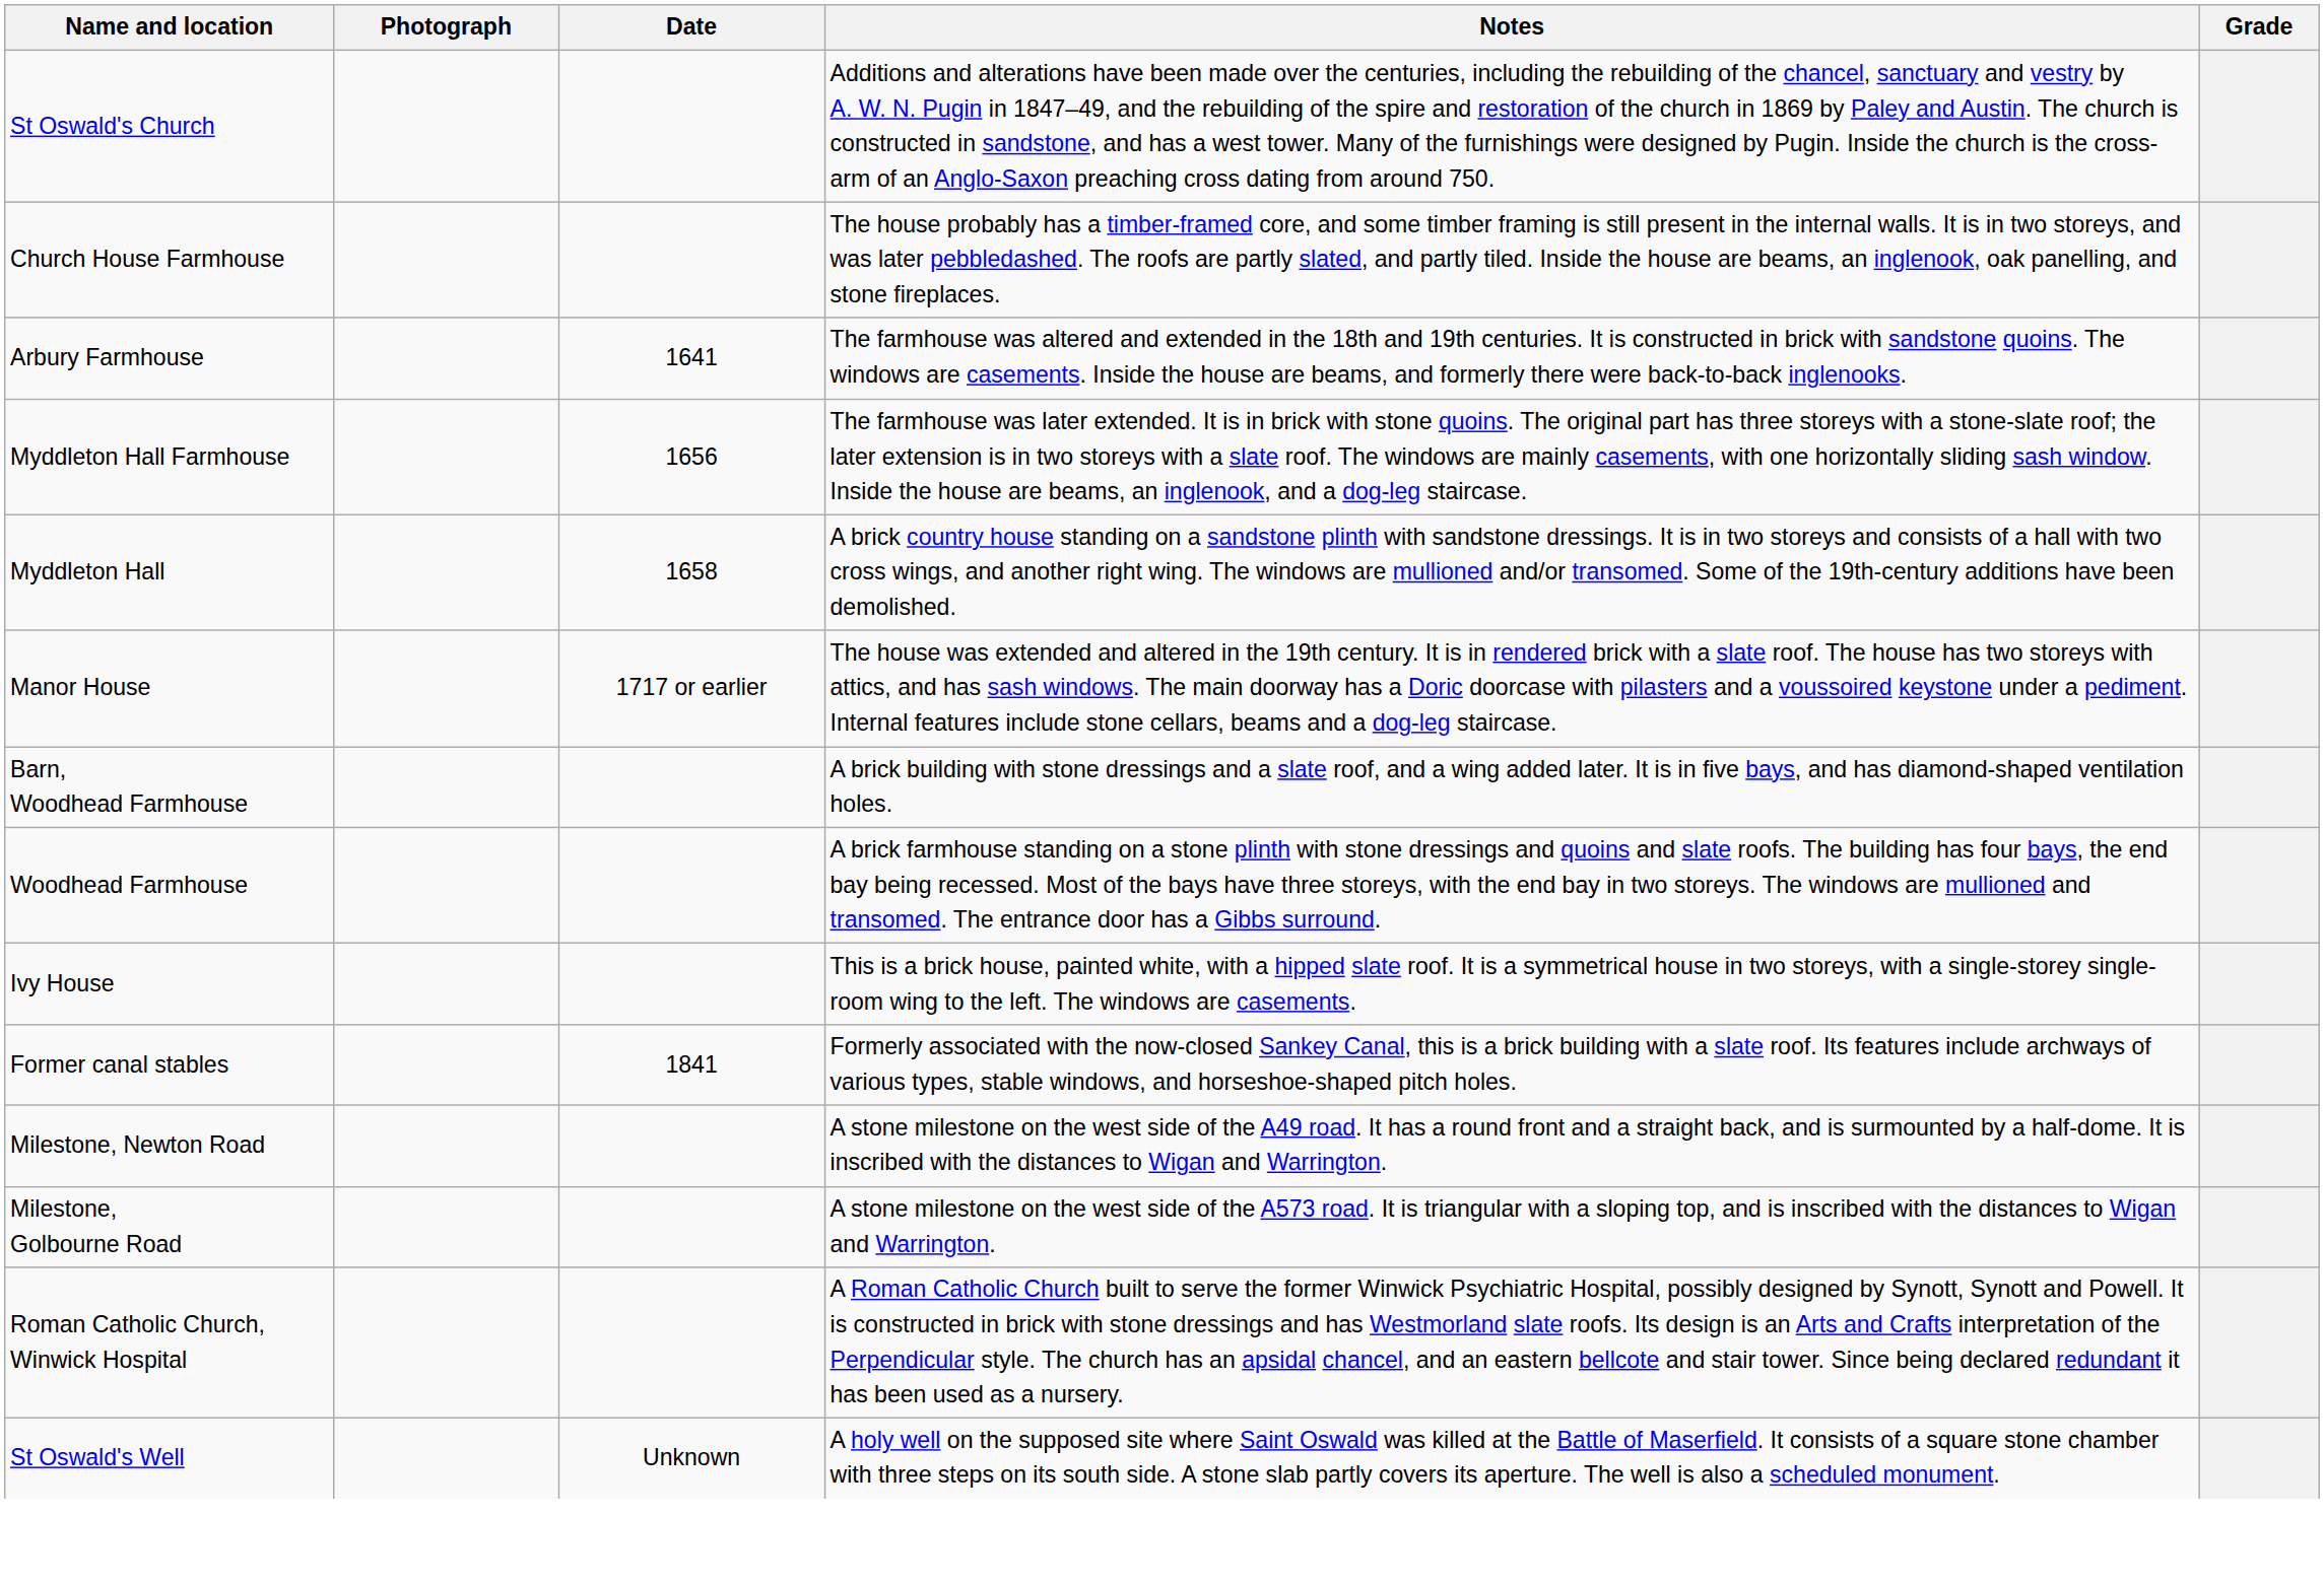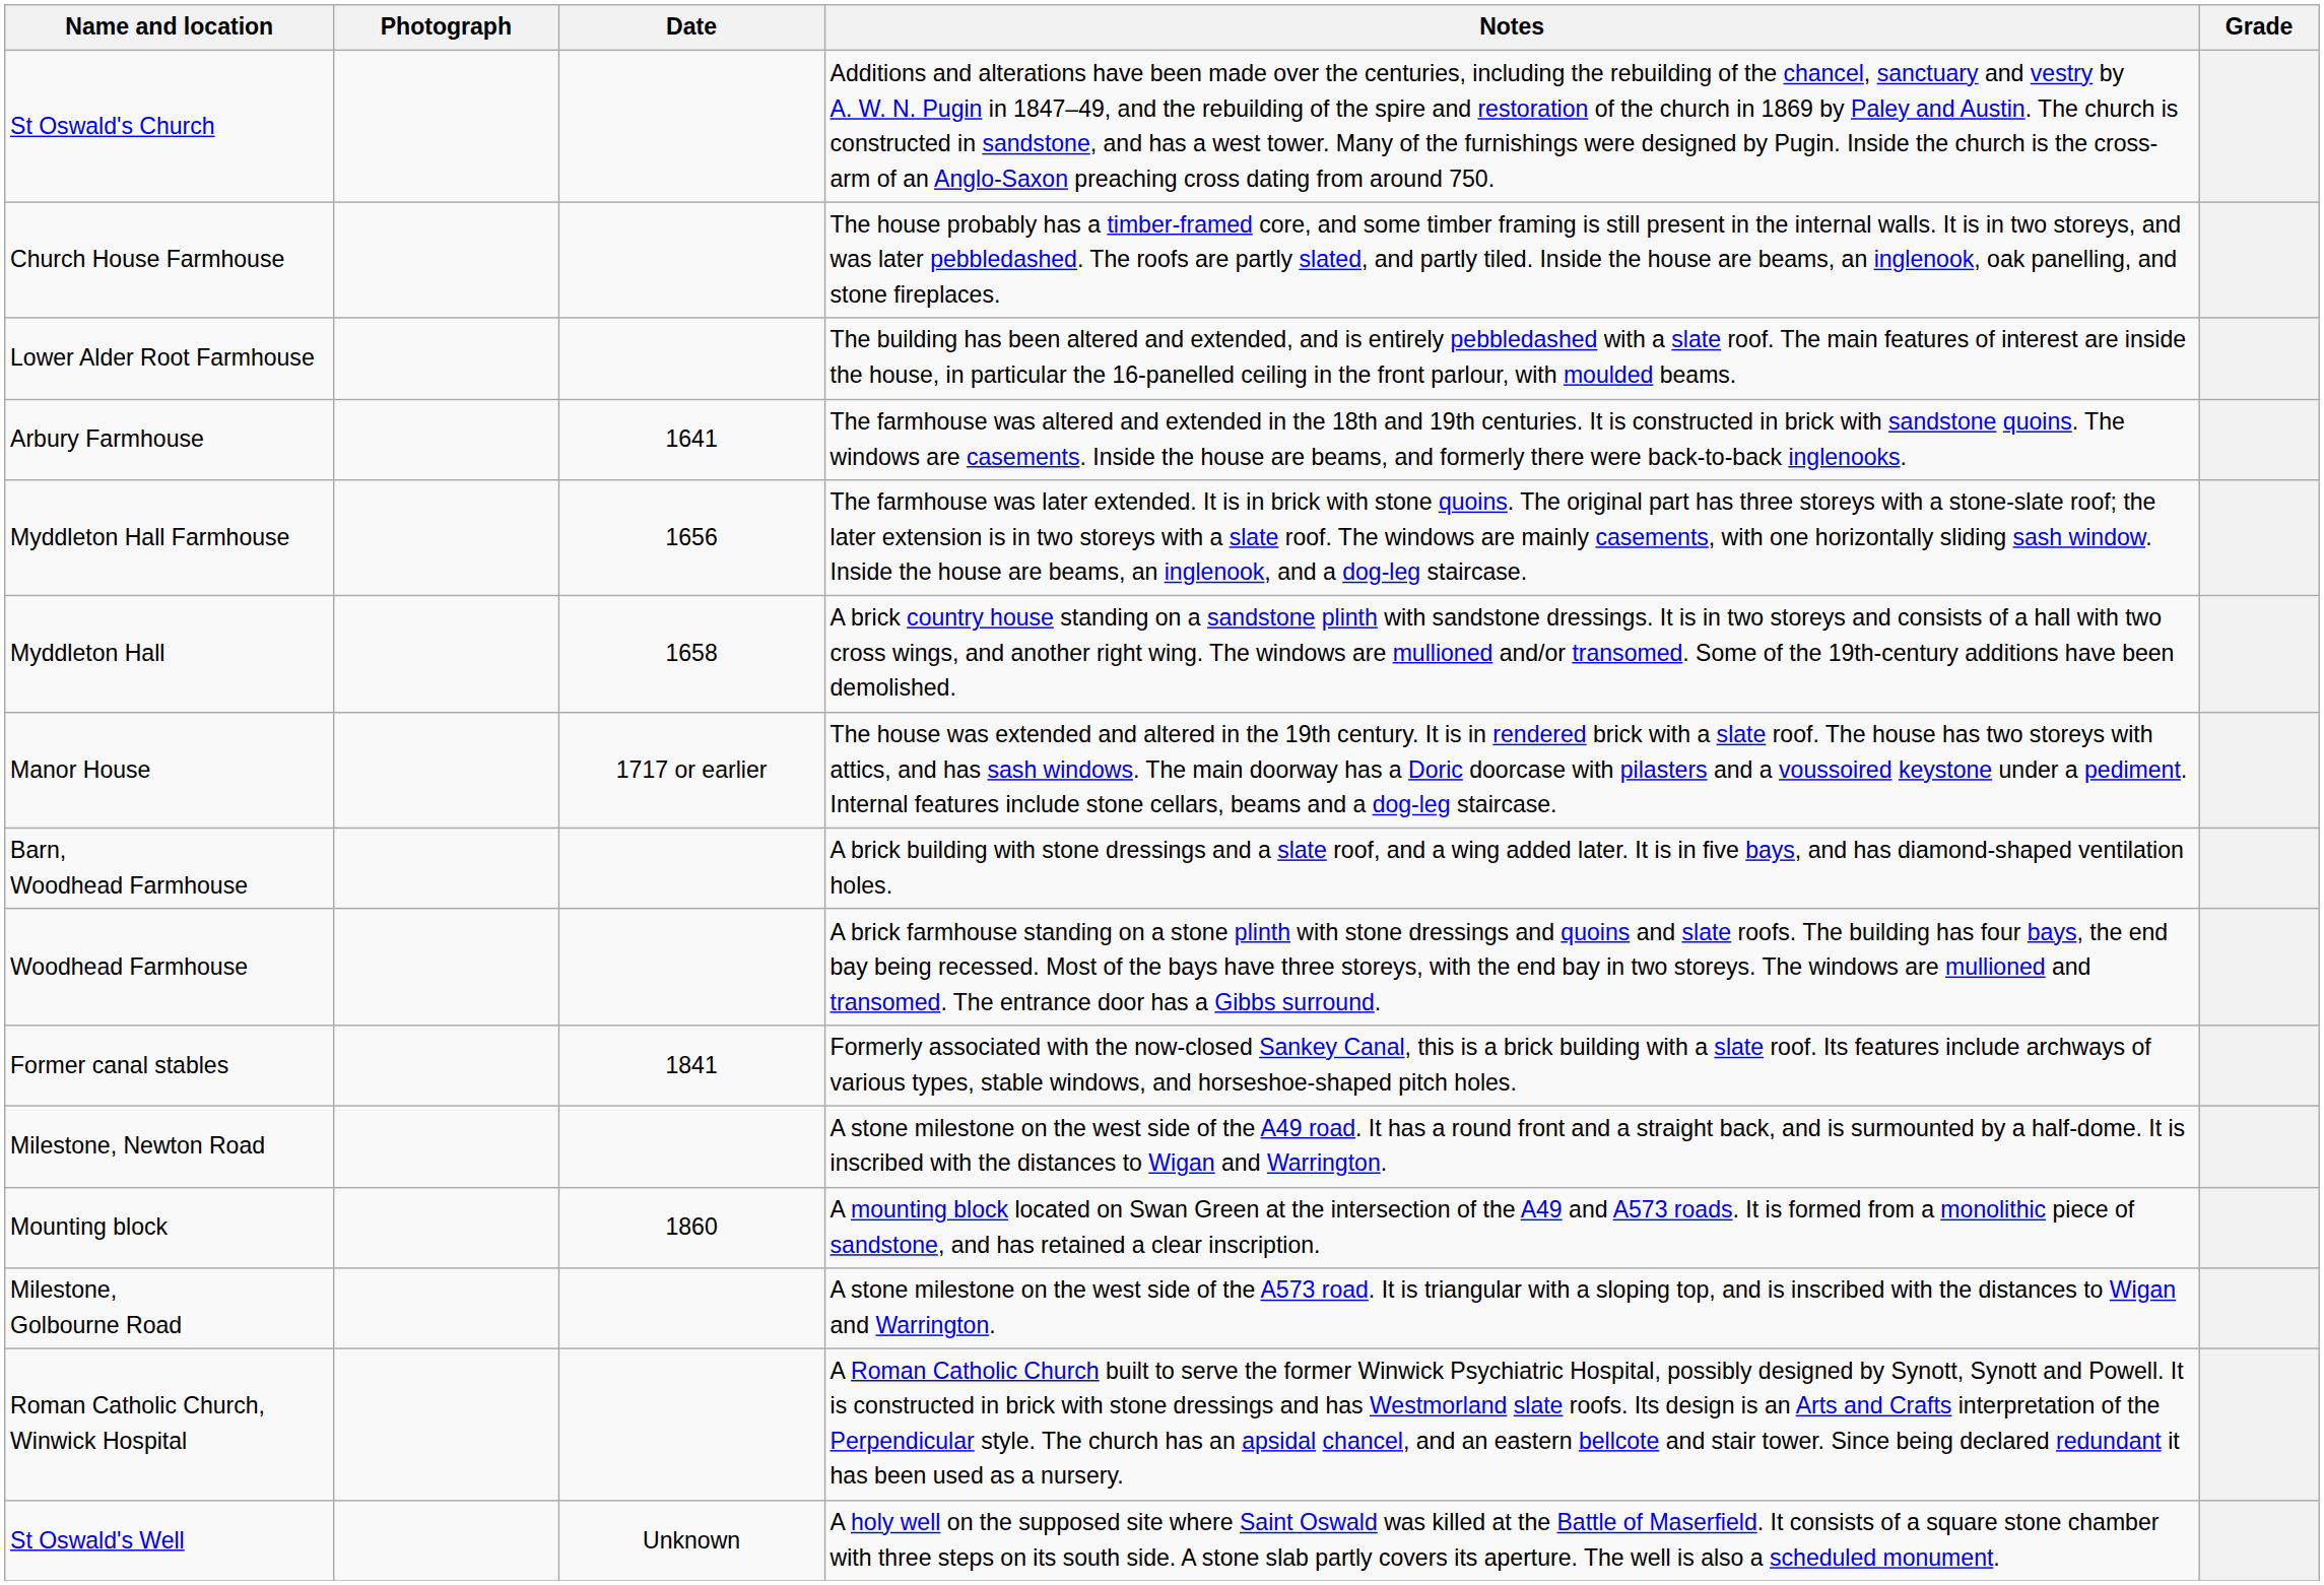+ row: Lower Alder Root Farmhouse | The building has been altered and extended, and is entirely pebbledashed with a slate roof. The main features of interest are inside the house, in particular the 16-panelled ceiling in the front parlour, with moulded beams.
- row: Ivy House | This is a brick house, painted white, with a hipped slate roof. It is a symmetrical house in two storeys, with a single-storey single-room wing to the left. The windows are casements.
+ row: Mounting block | 1860 | A mounting block located on Swan Green at the intersection of the A49 and A573 roads. It is formed from a monolithic piece of sandstone, and has retained a clear inscription.
